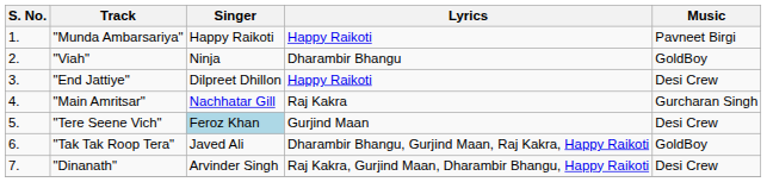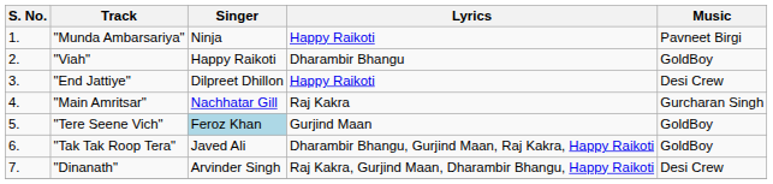"Munda Ambarsariya" | Singer: Happy Raikoti -> Ninja
"Viah" | Singer: Ninja -> Happy Raikoti
"Tere Seene Vich" | Music: Desi Crew -> GoldBoy
